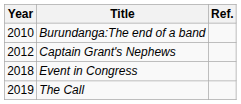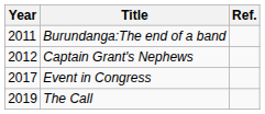Burundanga:The end of a band | Year: 2010 -> 2011
Event in Congress | Year: 2018 -> 2017
